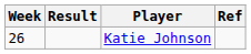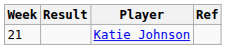Katie Johnson | Week: 26 -> 21
